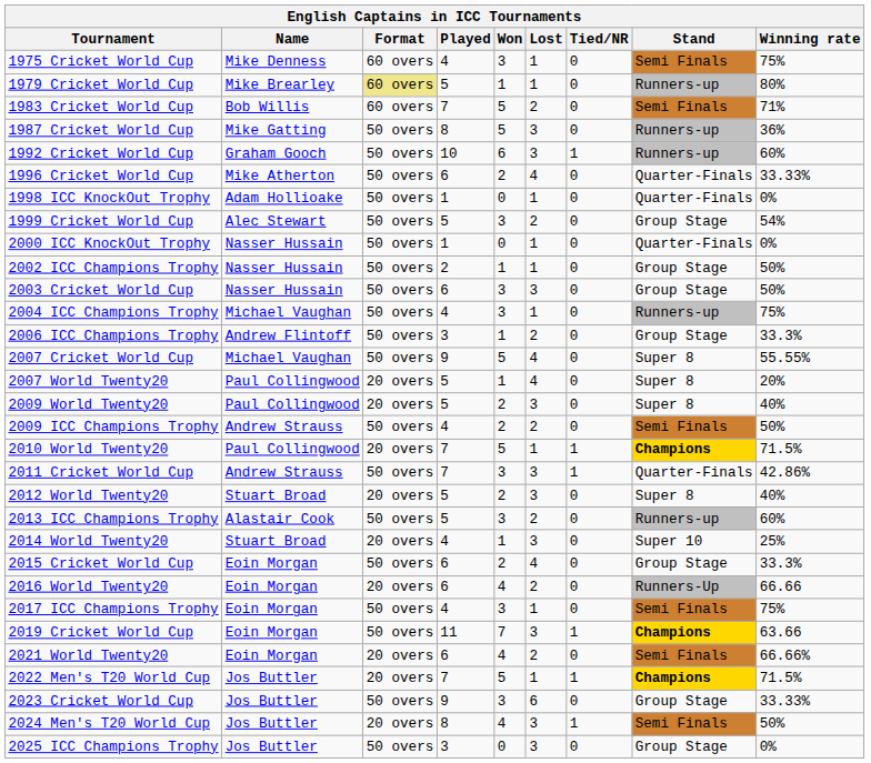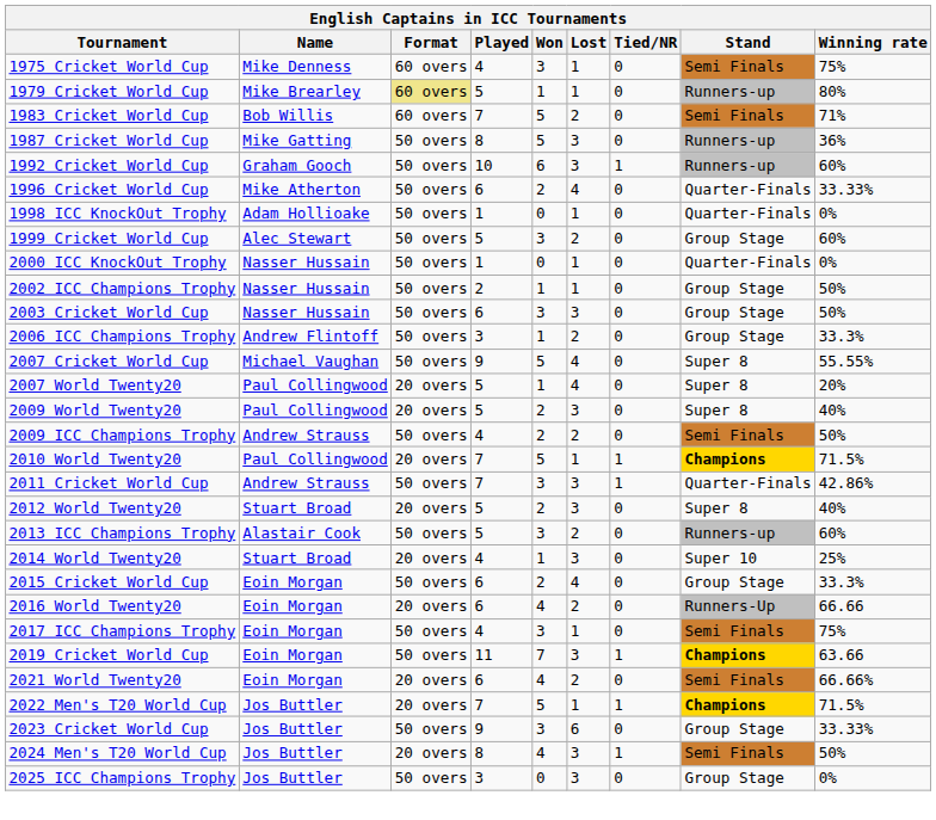1999 Cricket World Cup | Winning rate: 54% -> 60%
- row: 2004 ICC Champions Trophy | Michael Vaughan | 50 overs | 4 | 3 | 1 | 0 | Runners-up | 75%
